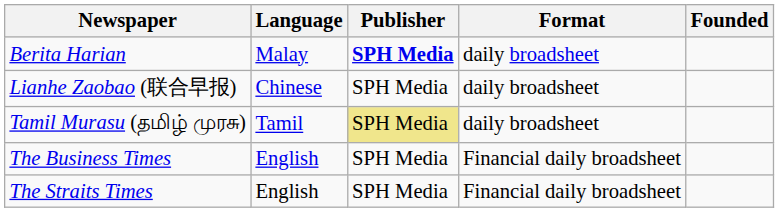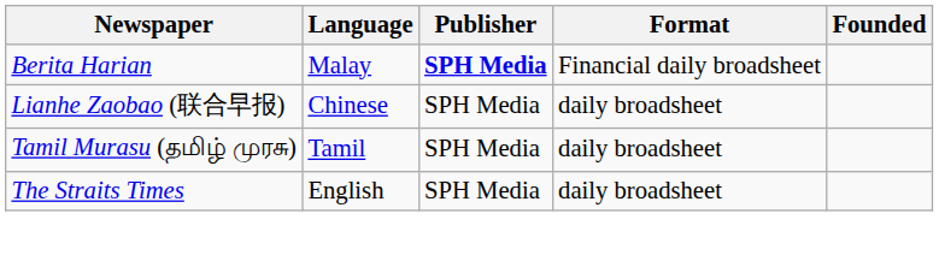Berita Harian | Format: daily broadsheet -> Financial daily broadsheet
Tamil Murasu (தமிழ் முரசு) | Publisher: khaki background -> no background
- row: The Business Times | English | SPH Media | Financial daily broadsheet
The Straits Times | Format: Financial daily broadsheet -> daily broadsheet
